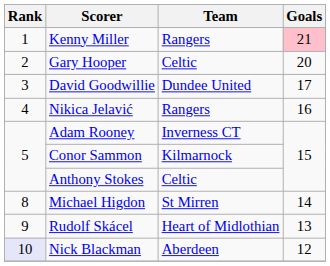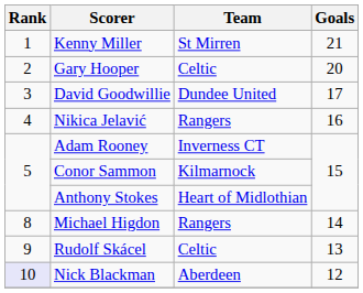Kenny Miller | Team: Rangers -> St Mirren
Kenny Miller | Goals: pink background -> no background
Anthony Stokes | Team: Celtic -> Heart of Midlothian
Michael Higdon | Team: St Mirren -> Rangers
Rudolf Skácel | Team: Heart of Midlothian -> Celtic
